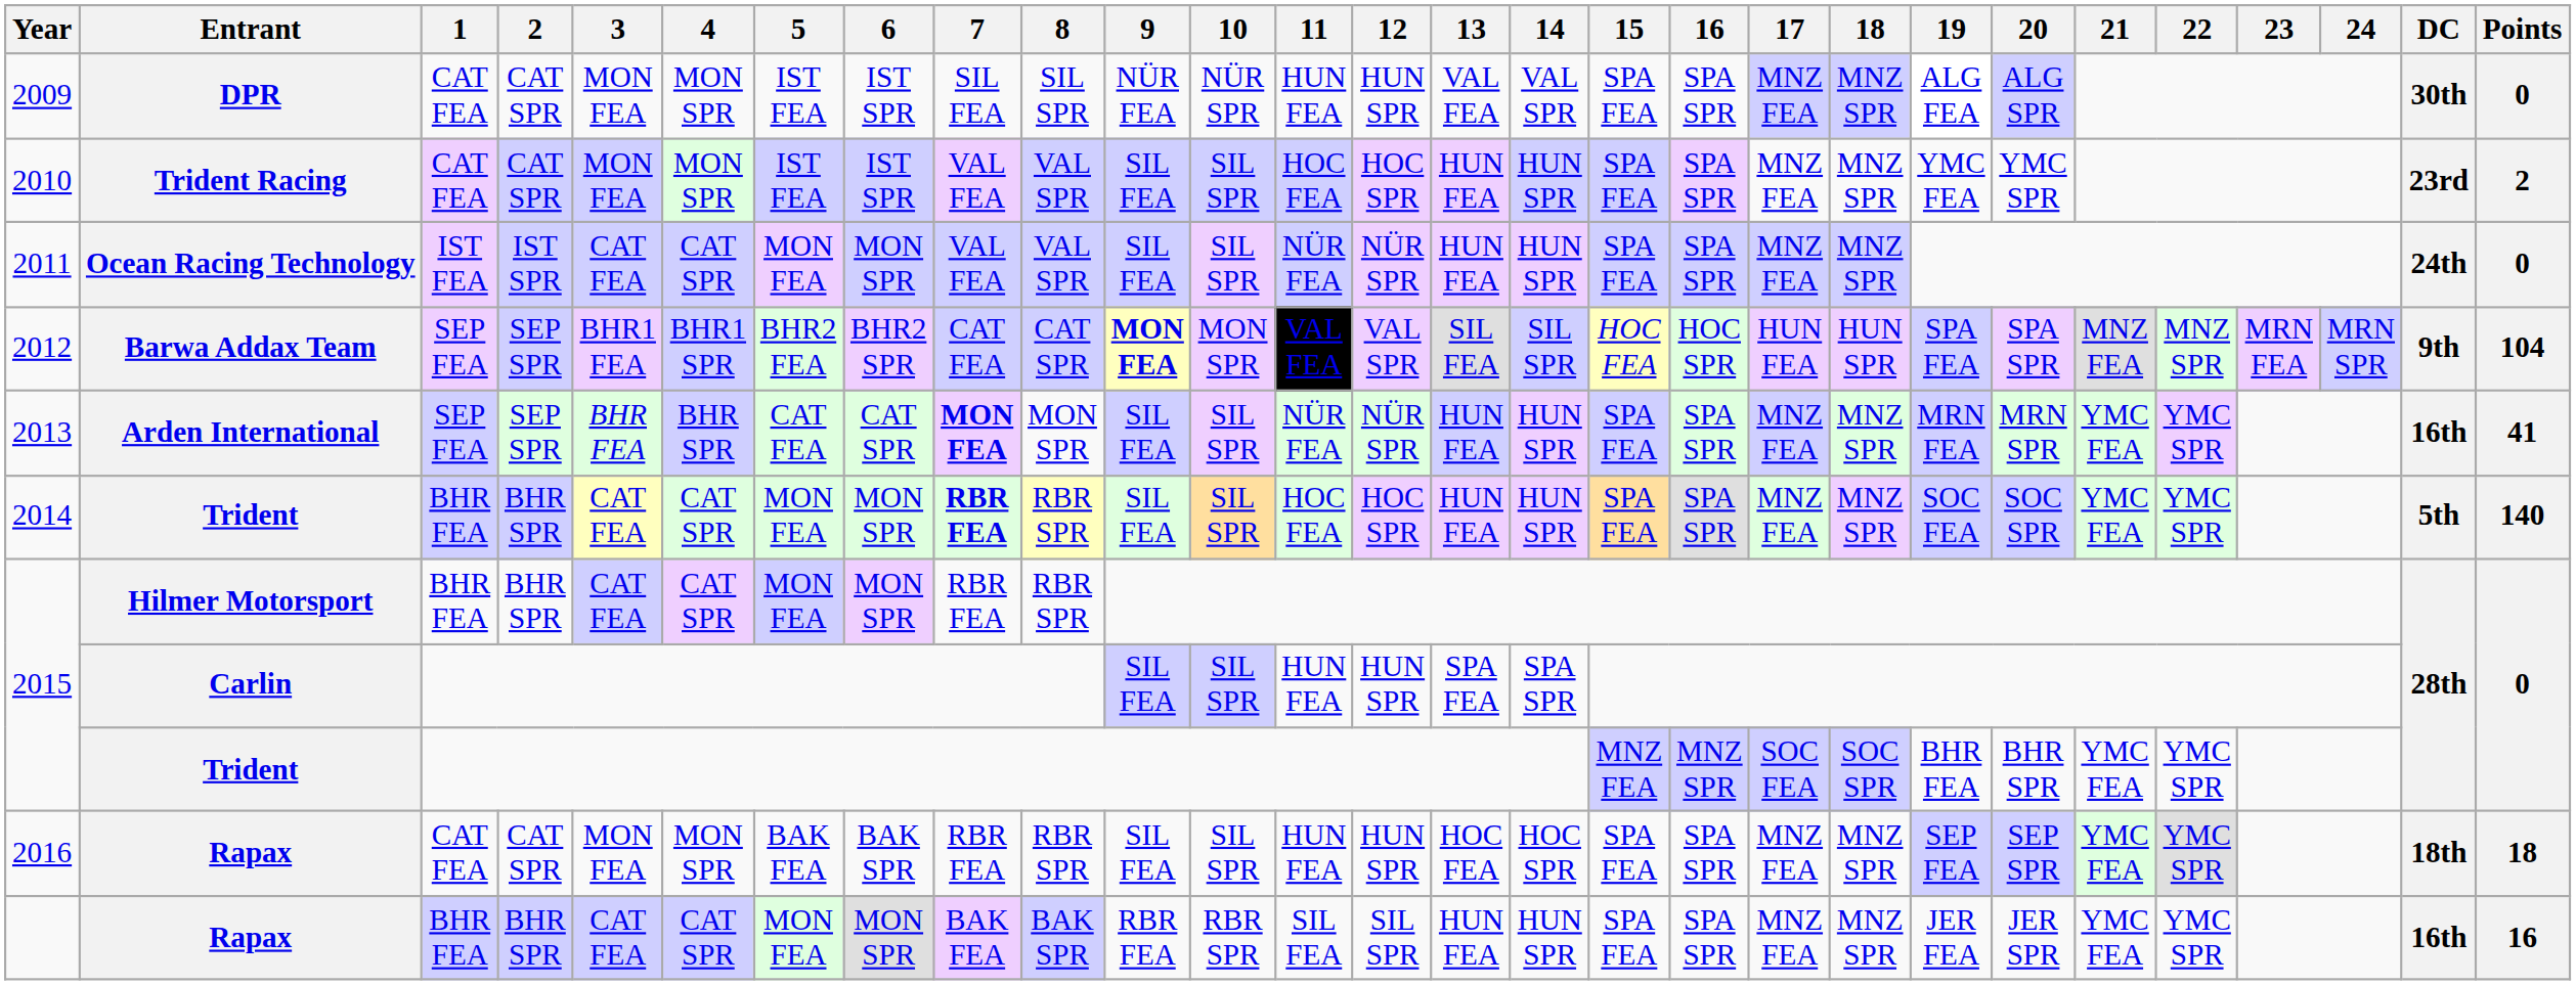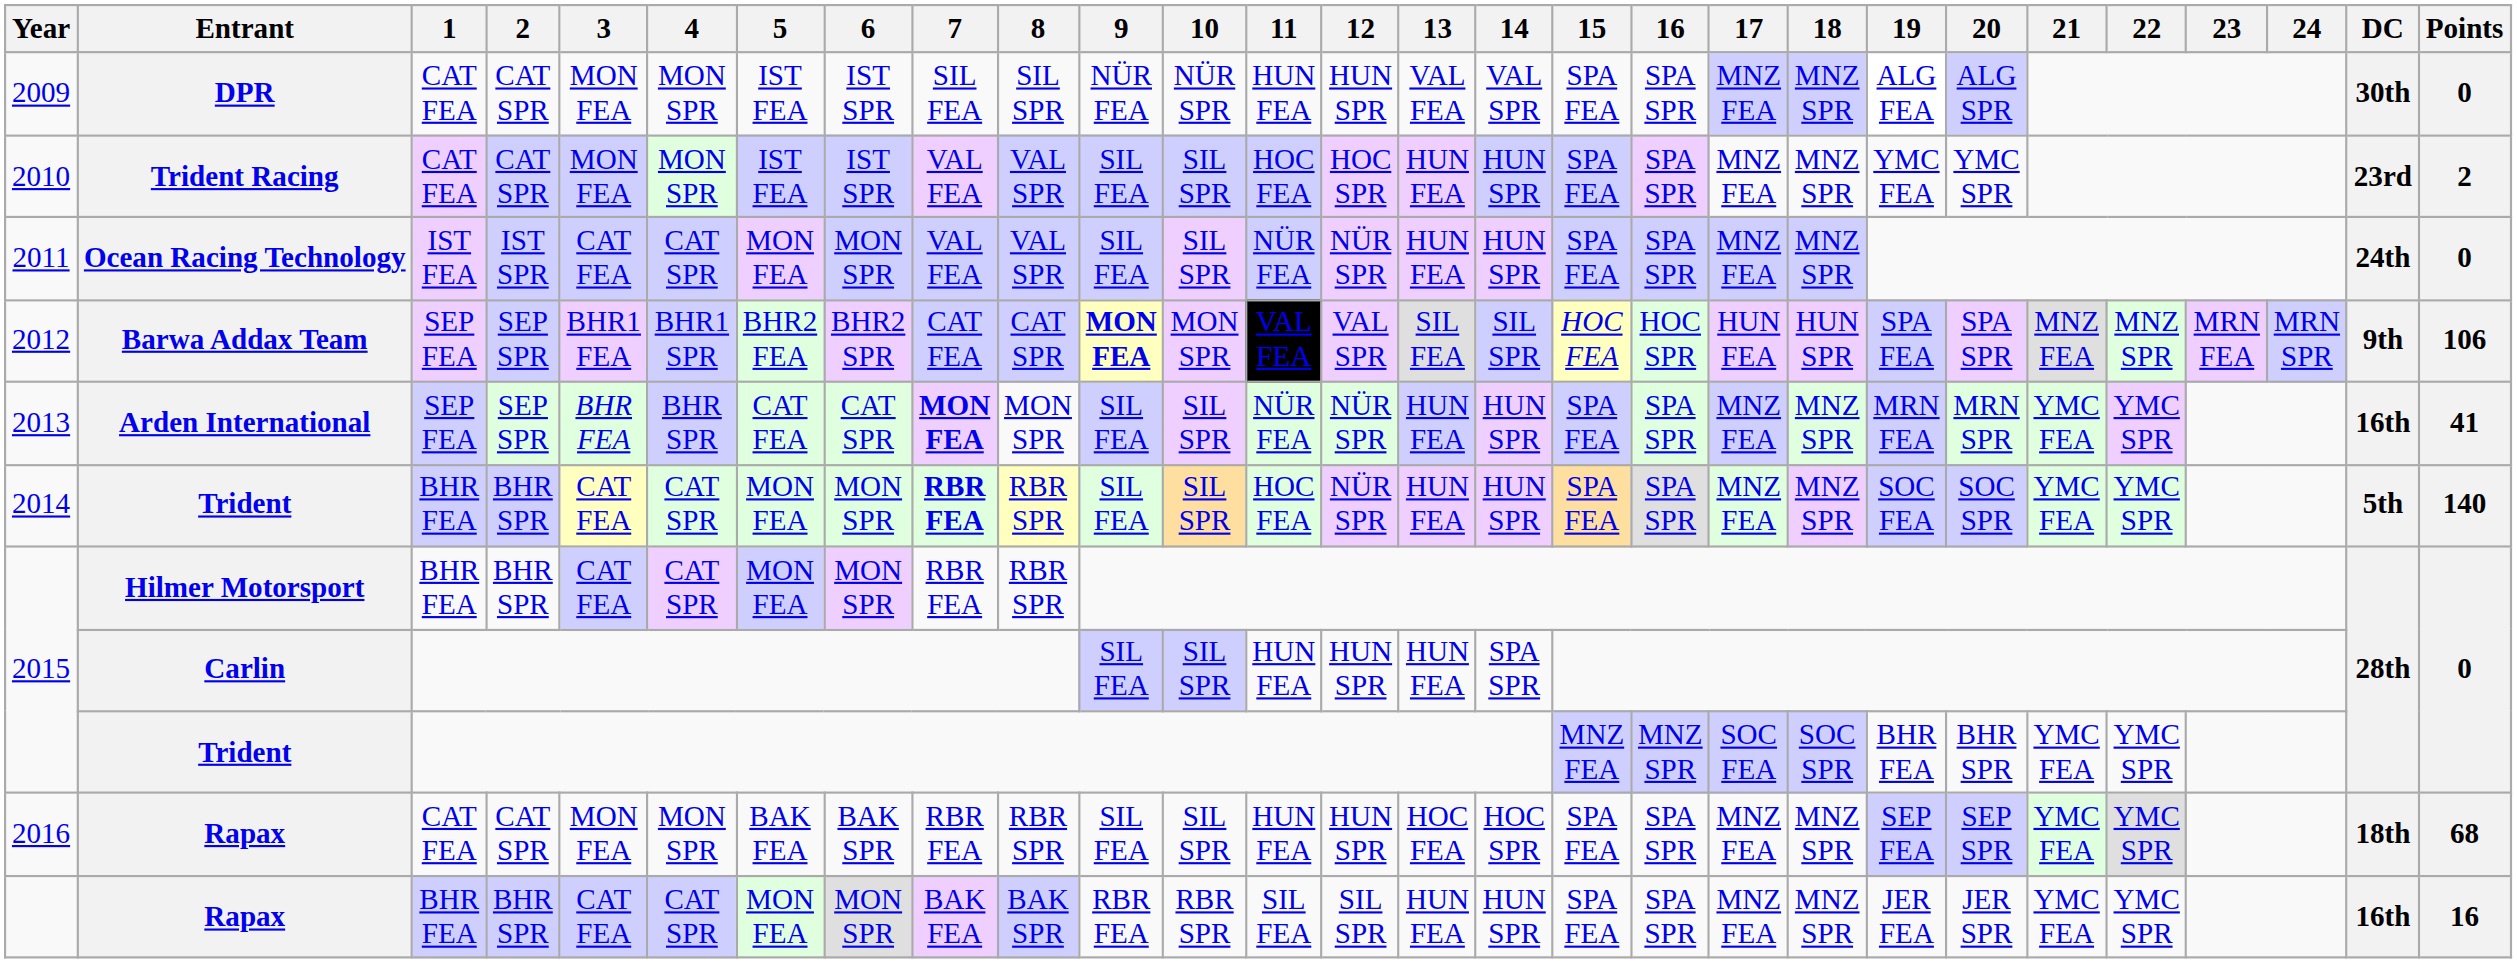2012 | Points: 104 -> 106
2014 | 12: HOC SPR -> NÜR SPR
2015 / Carlin | 13: SPA FEA -> HUN FEA
2016 | Points: 18 -> 68
